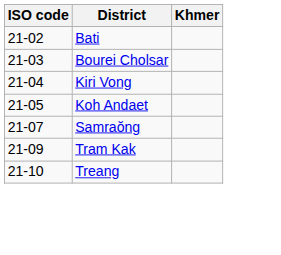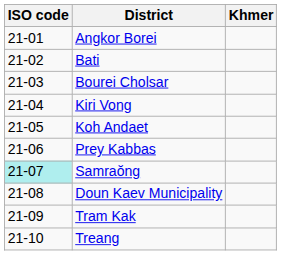+ row: 21-01 | Angkor Borei
+ row: 21-06 | Prey Kabbas
Samraŏng | ISO code: no background -> paleturquoise background
+ row: 21-08 | Doun Kaev Municipality
